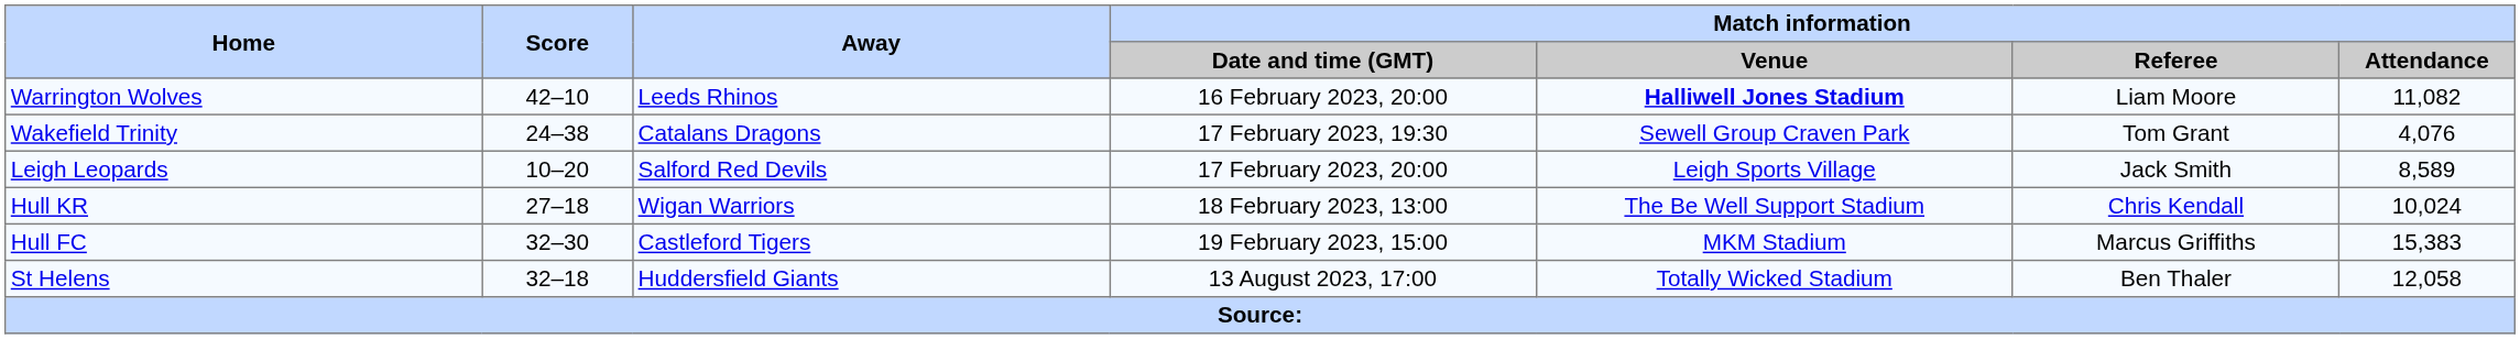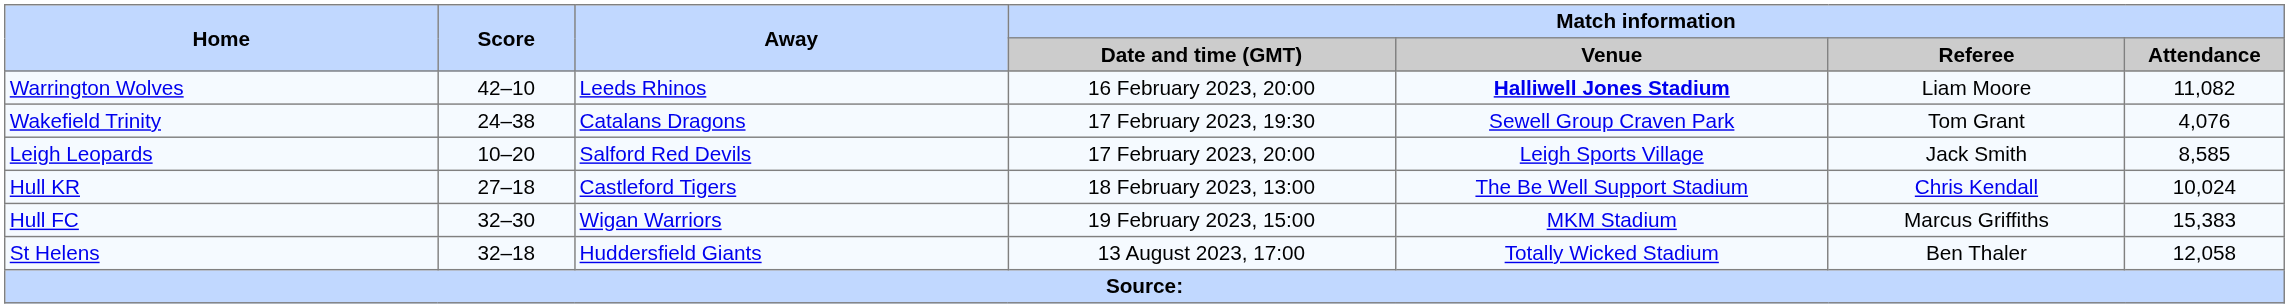Leigh Leopards | Match information / Attendance: 8,589 -> 8,585
Hull KR | Away: Wigan Warriors -> Castleford Tigers
Hull FC | Away: Castleford Tigers -> Wigan Warriors
